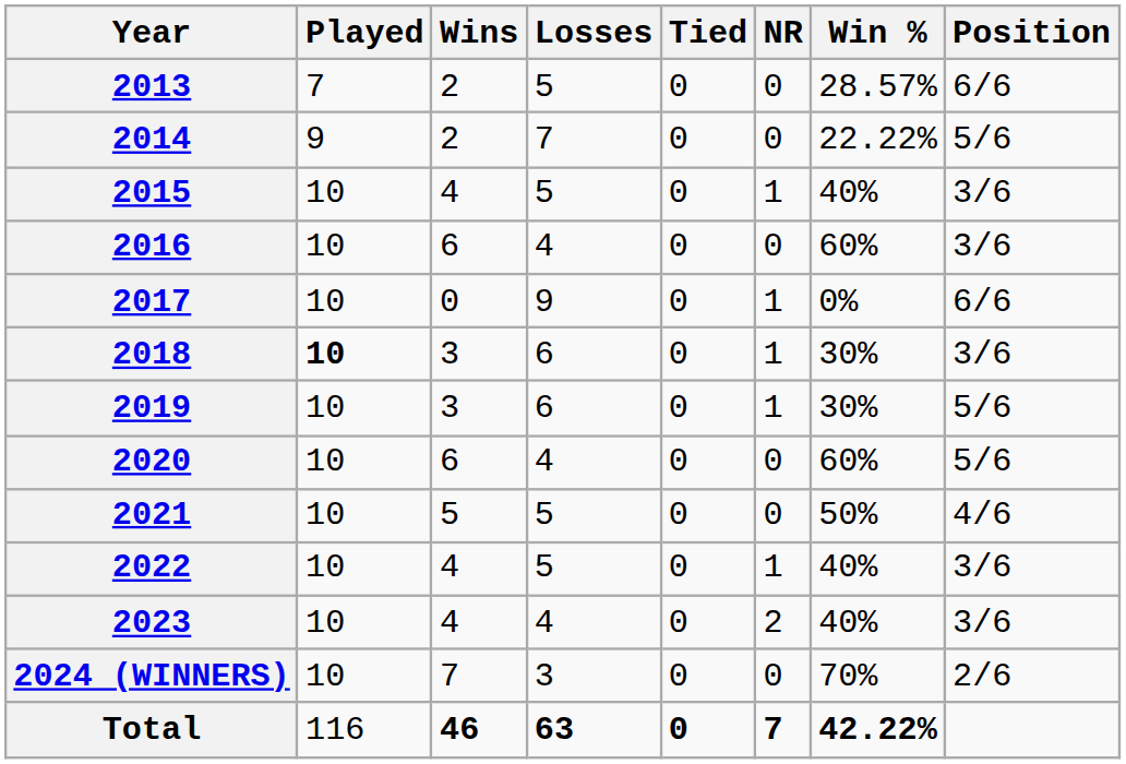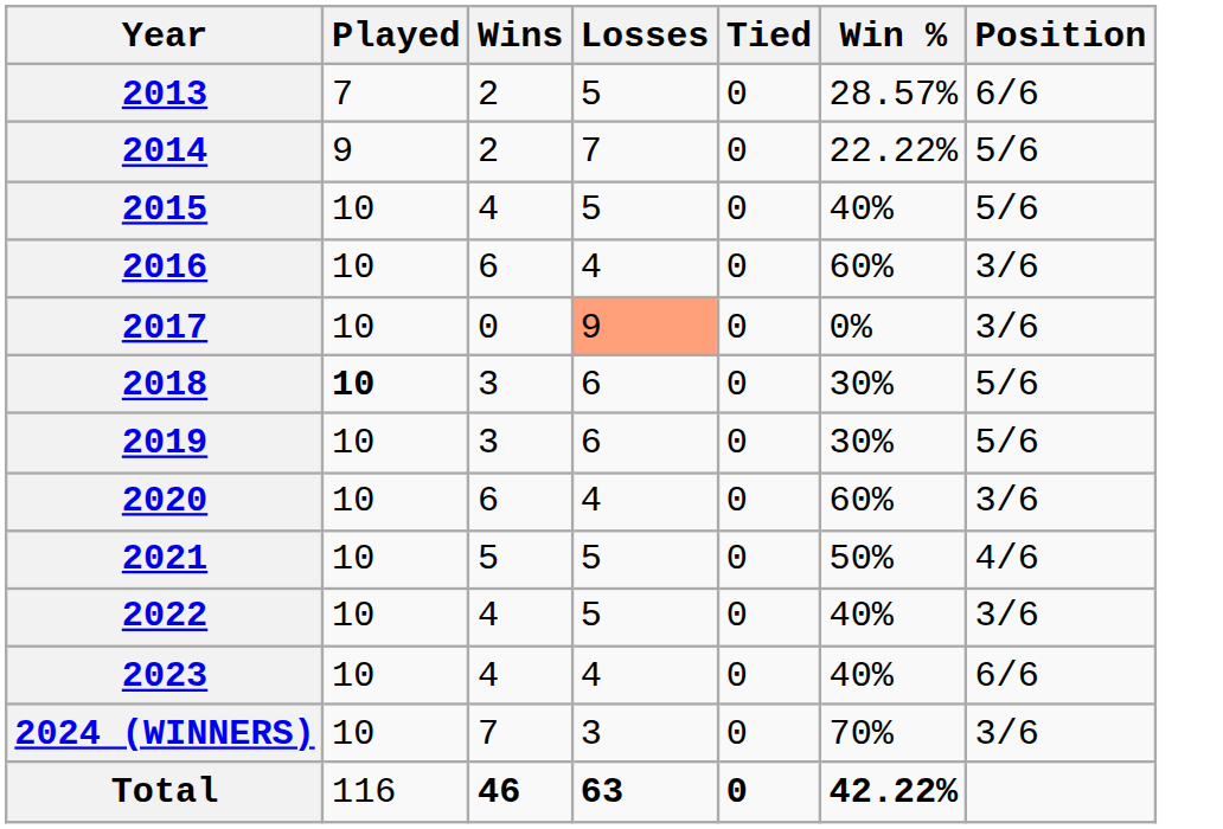- column: NR | 0 | 0 | 1 | 0 | 1 | 1 | 1 | 0 | 0 | 1 | 2 | 0 | 7
2015 | Position: 3/6 -> 5/6
2017 | Losses: no background -> lightsalmon background
2017 | Position: 6/6 -> 3/6
2018 | Position: 3/6 -> 5/6
2020 | Position: 5/6 -> 3/6
2023 | Position: 3/6 -> 6/6
2024 (WINNERS) | Position: 2/6 -> 3/6
